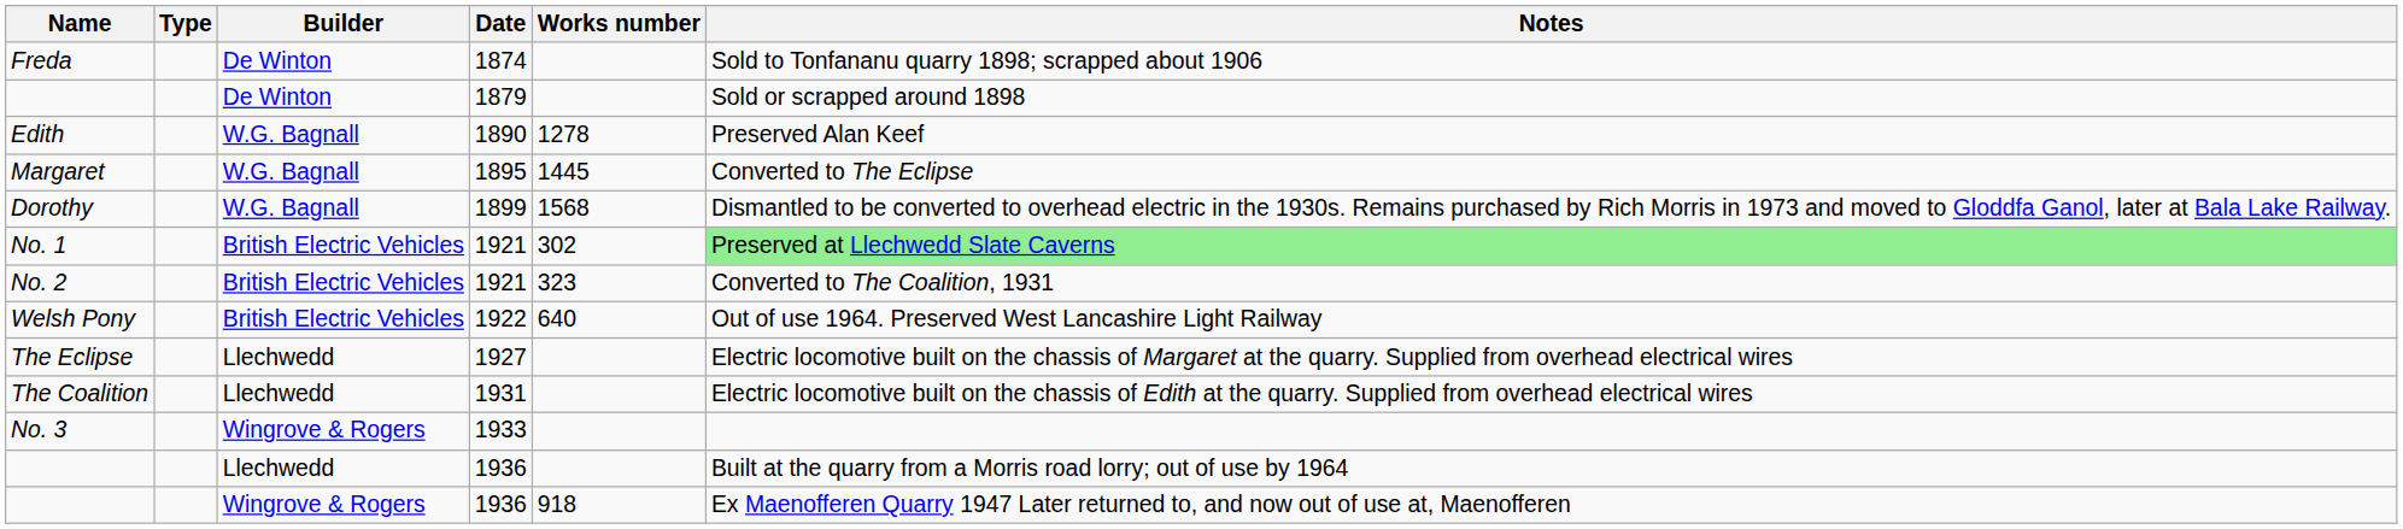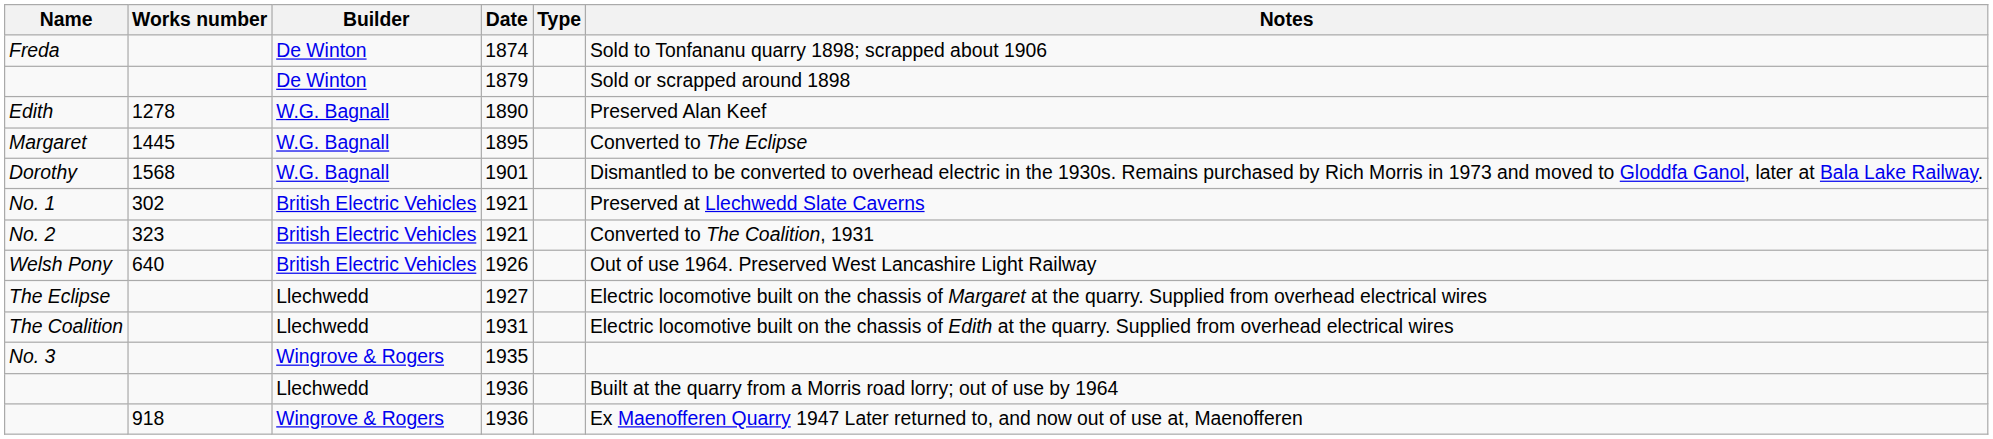columns swapped: Type <-> Works number
Dorothy | Date: 1899 -> 1901
No. 1 | Notes: lightgreen background -> no background
Welsh Pony | Date: 1922 -> 1926
No. 3 | Date: 1933 -> 1935
